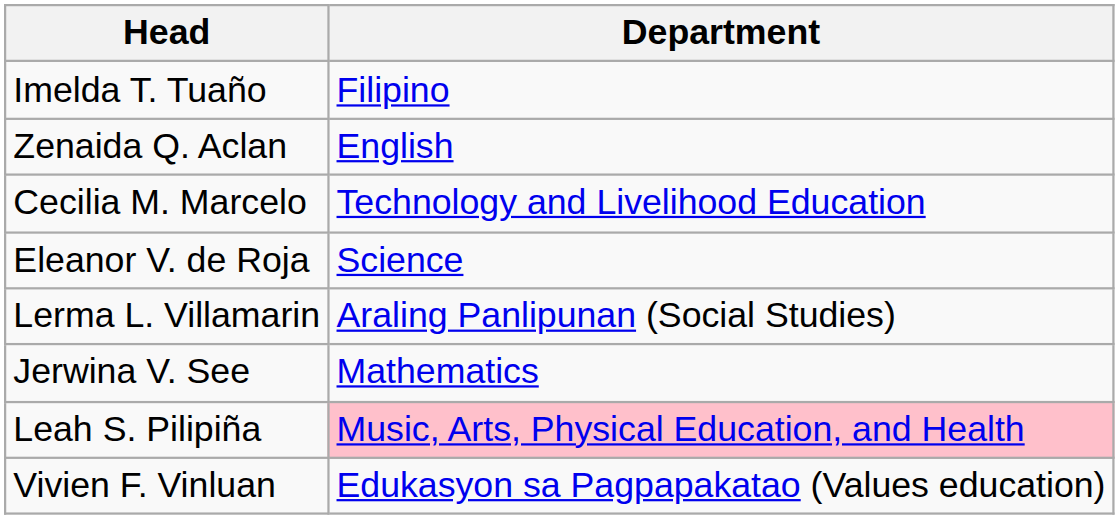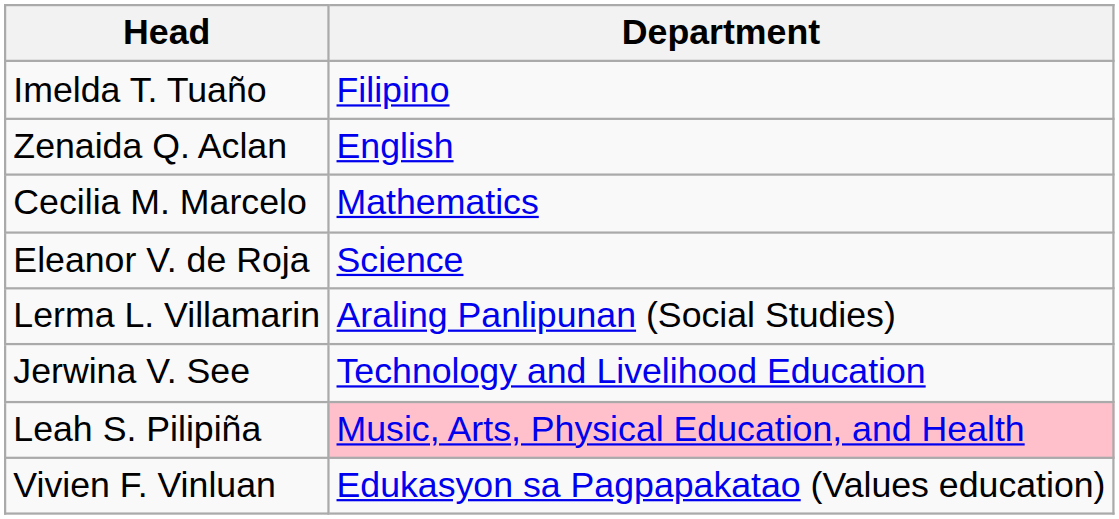Cecilia M. Marcelo | Department: Technology and Livelihood Education -> Mathematics
Jerwina V. See | Department: Mathematics -> Technology and Livelihood Education
